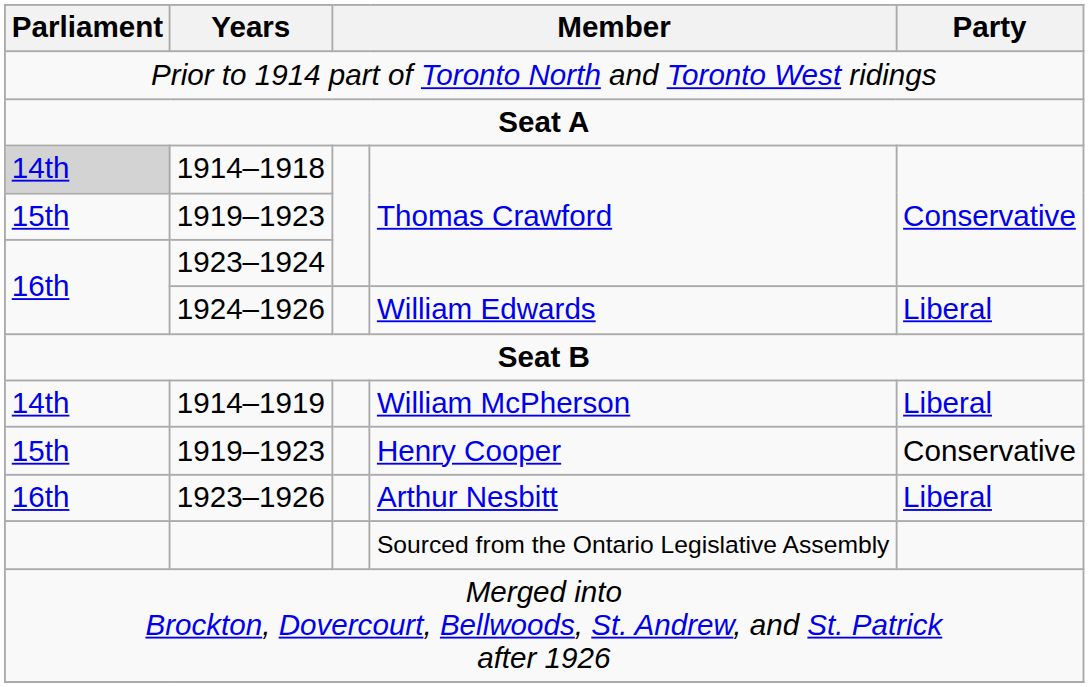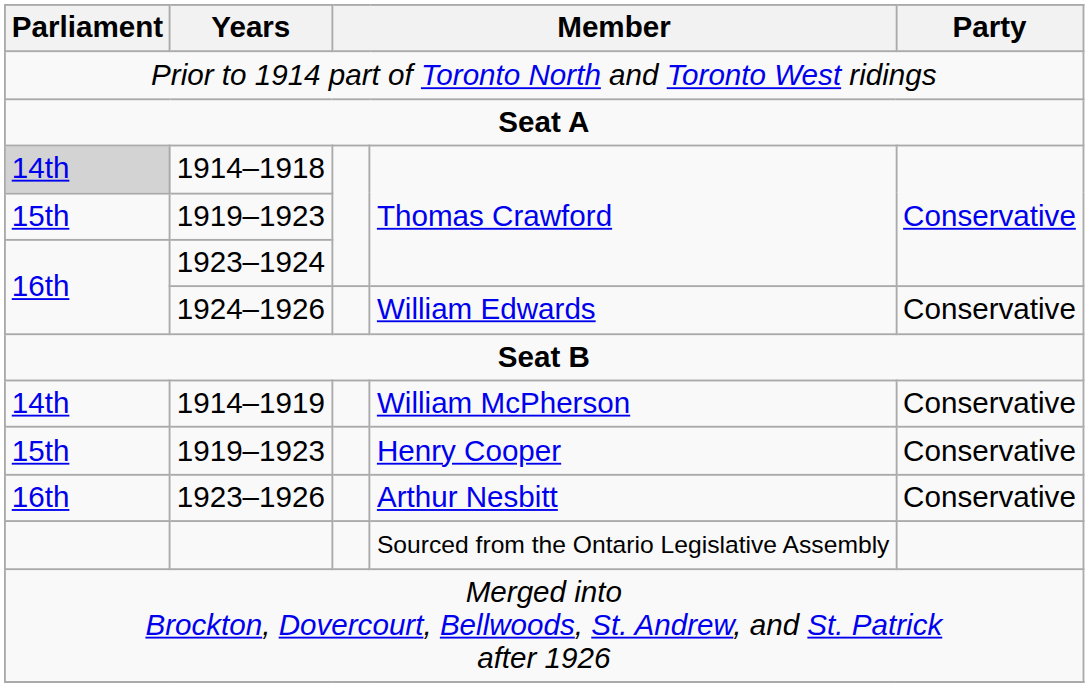1924–1926 | Party: Liberal -> Conservative
1914–1919 | Party: Liberal -> Conservative
1923–1926 | Party: Liberal -> Conservative
